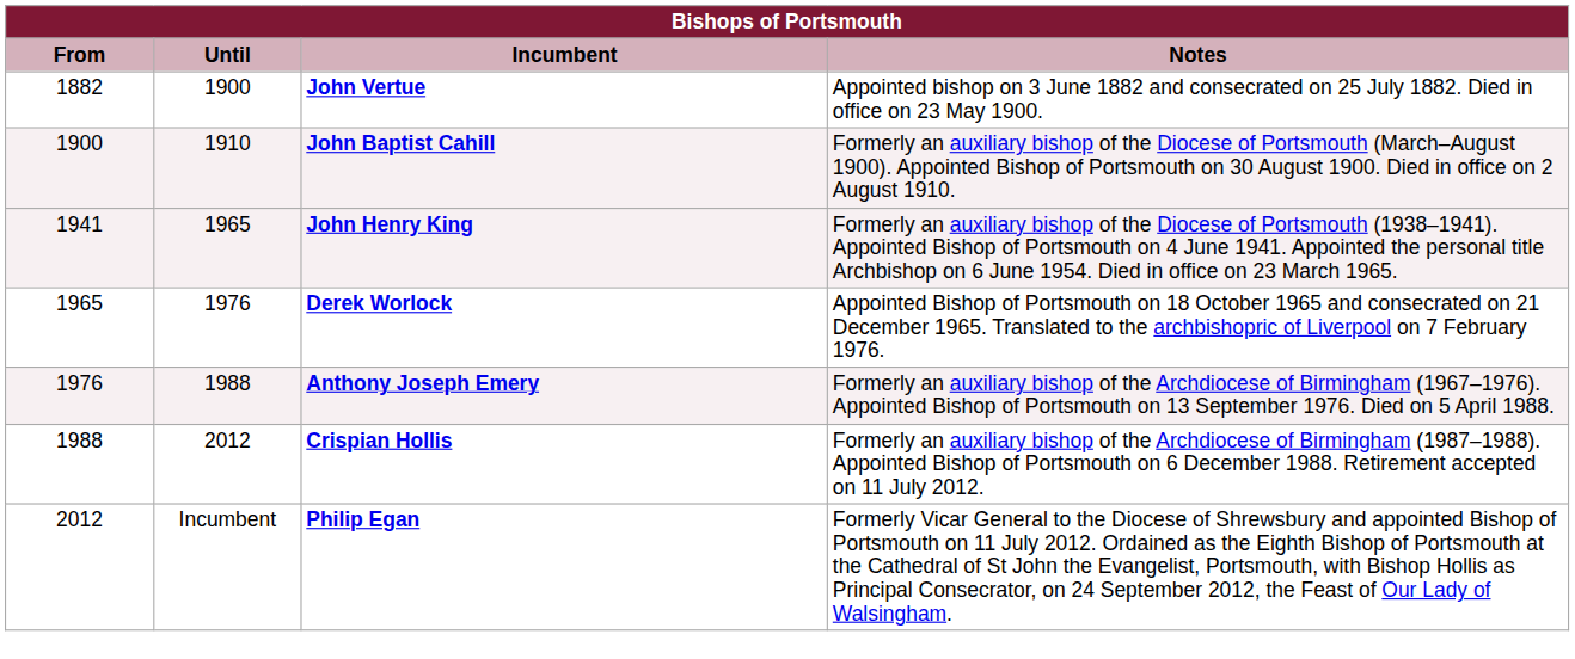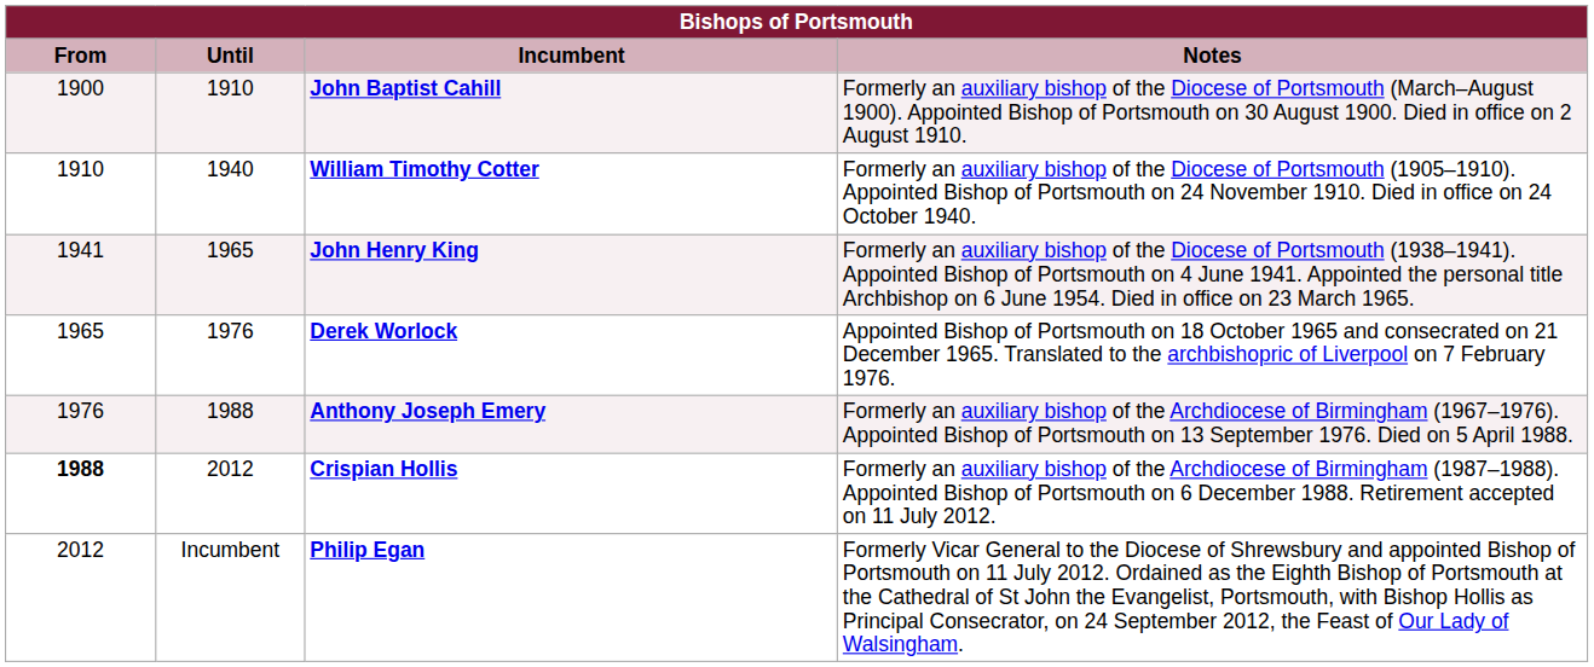- row: 1882 | 1900 | John Vertue | Appointed bishop on 3 June 1882 and consecrated on 25 July 1882. Died in office on 23 May 1900.
+ row: 1910 | 1940 | William Timothy Cotter | Formerly an auxiliary bishop of the Diocese of Portsmouth (1905–1910). Appointed Bishop of Portsmouth on 24 November 1910. Died in office on 24 October 1940.
Crispian Hollis | From: normal -> bold
